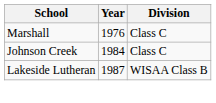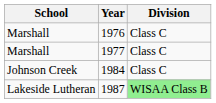+ row: Marshall | 1977 | Class C
1987 | Division: no background -> lightgreen background
